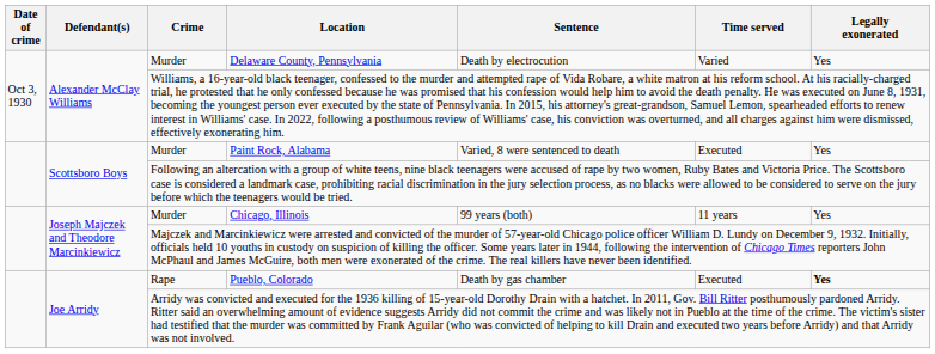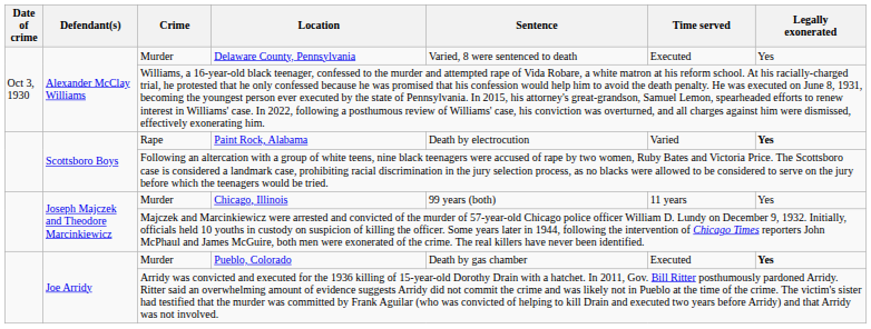Delaware County, Pennsylvania | Sentence: Death by electrocution -> Varied, 8 were sentenced to death
Delaware County, Pennsylvania | Time served: Varied -> Executed
Paint Rock, Alabama | Crime: Murder -> Rape
Paint Rock, Alabama | Sentence: Varied, 8 were sentenced to death -> Death by electrocution
Paint Rock, Alabama | Time served: Executed -> Varied
Paint Rock, Alabama | Legally exonerated: normal -> bold
Pueblo, Colorado | Crime: Rape -> Murder
